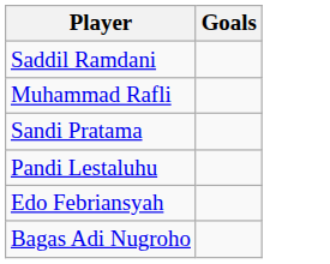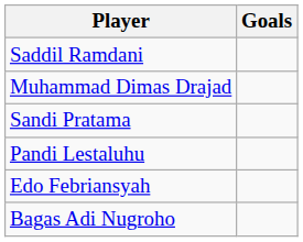+ row: Muhammad Dimas Drajad
- row: Muhammad Rafli
